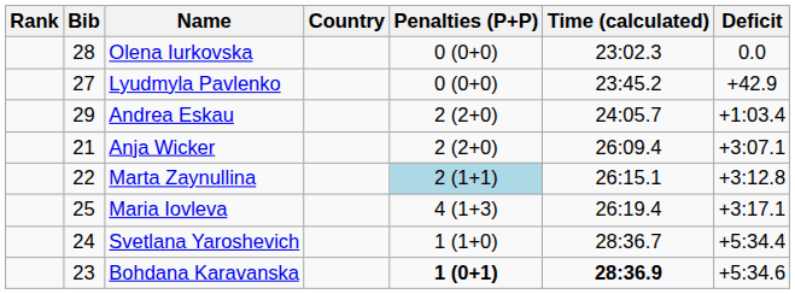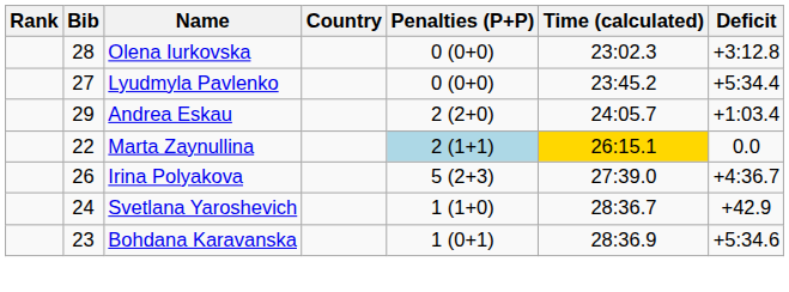Olena Iurkovska | Deficit: 0.0 -> +3:12.8
Lyudmyla Pavlenko | Deficit: +42.9 -> +5:34.4
- row: 21 | Anja Wicker | 2 (2+0) | 26:09.4 | +3:07.1
Marta Zaynullina | Time (calculated): no background -> gold background
Marta Zaynullina | Deficit: +3:12.8 -> 0.0
- row: 25 | Maria Iovleva | 4 (1+3) | 26:19.4 | +3:17.1
+ row: 26 | Irina Polyakova | 5 (2+3) | 27:39.0 | +4:36.7
Svetlana Yaroshevich | Deficit: +5:34.4 -> +42.9
Bohdana Karavanska | Penalties (P+P): bold -> normal
Bohdana Karavanska | Time (calculated): bold -> normal
